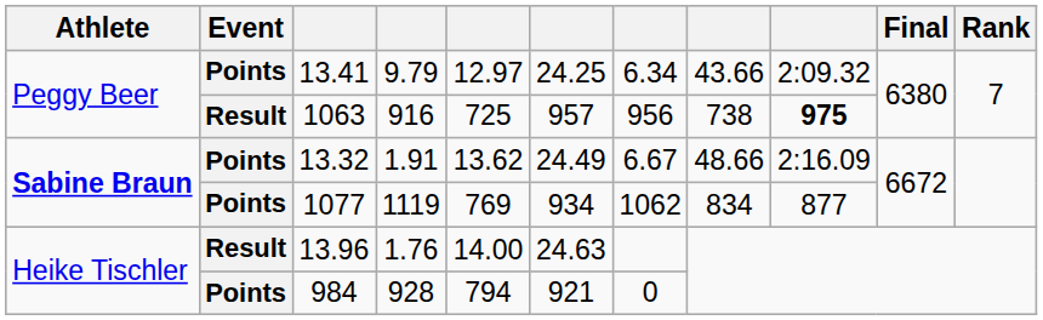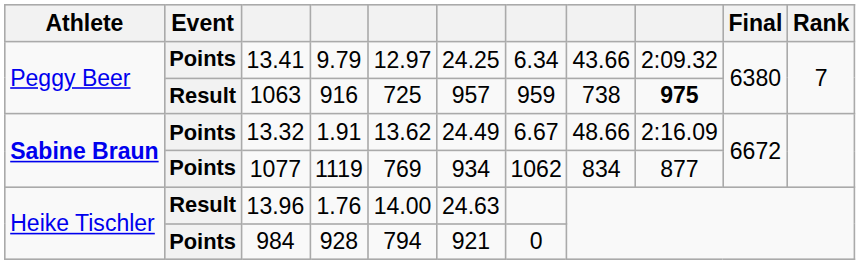1063 | column 7: 956 -> 959
